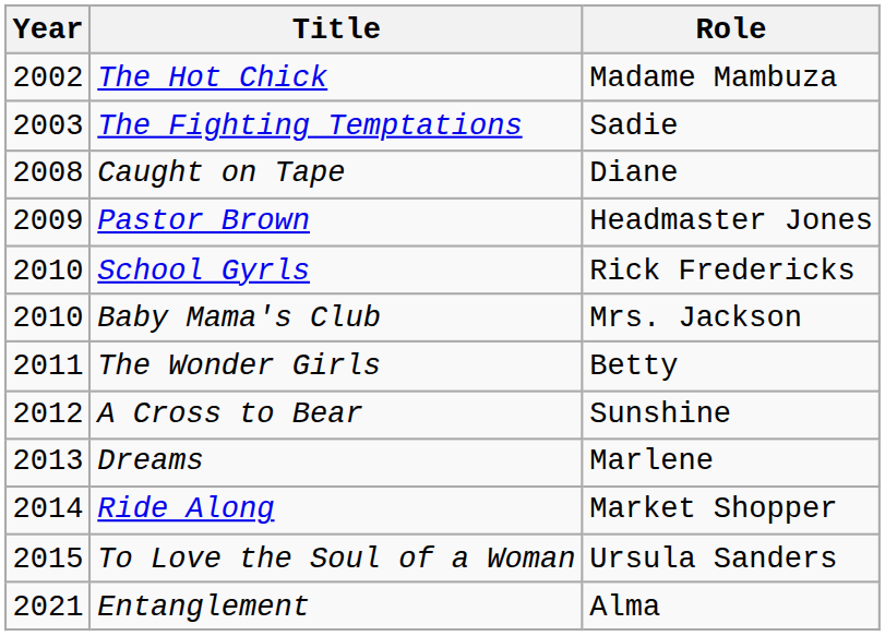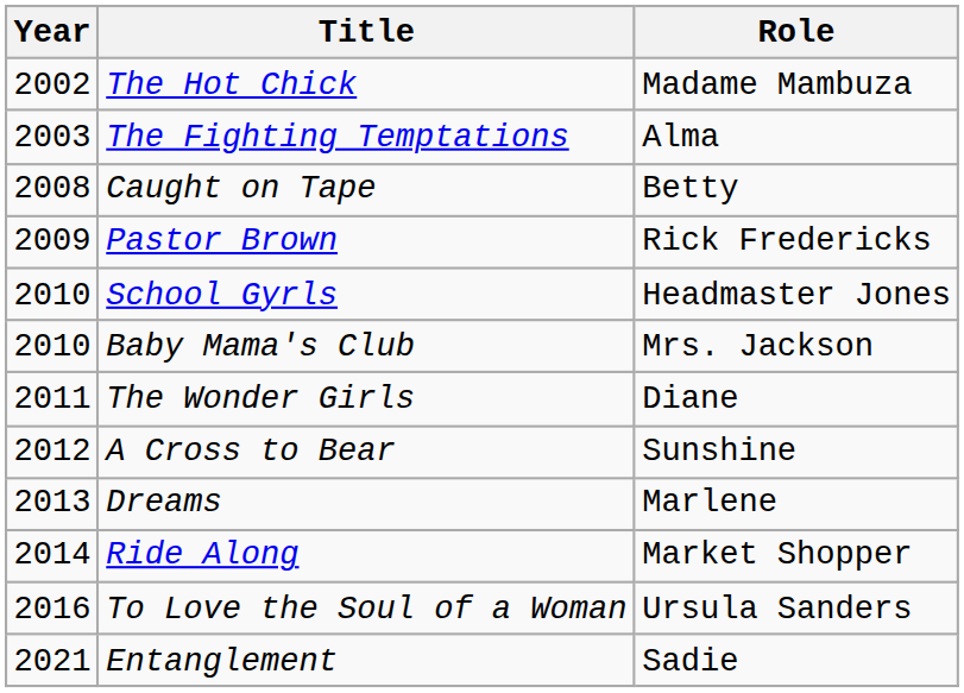The Fighting Temptations | Role: Sadie -> Alma
Caught on Tape | Role: Diane -> Betty
Pastor Brown | Role: Headmaster Jones -> Rick Fredericks
School Gyrls | Role: Rick Fredericks -> Headmaster Jones
The Wonder Girls | Role: Betty -> Diane
To Love the Soul of a Woman | Year: 2015 -> 2016
Entanglement | Role: Alma -> Sadie
